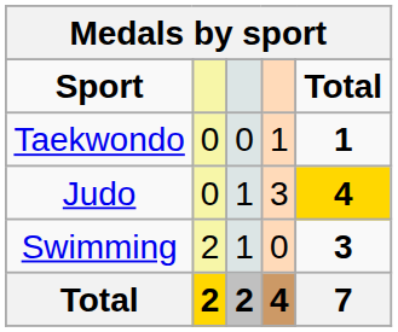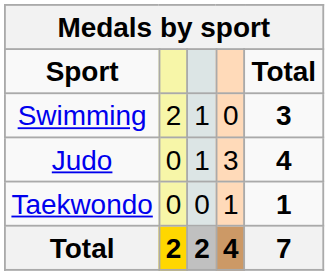rows swapped: Swimming <-> Taekwondo
Judo | Total: gold background -> no background
